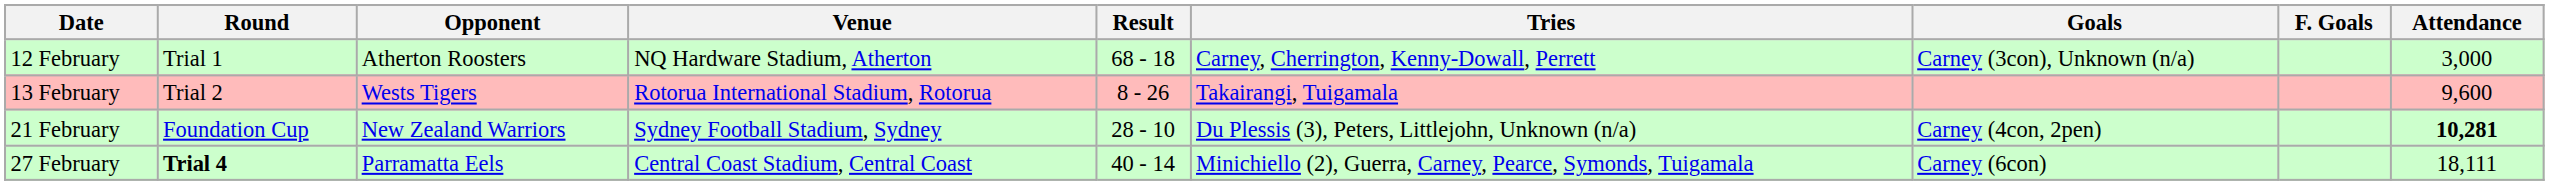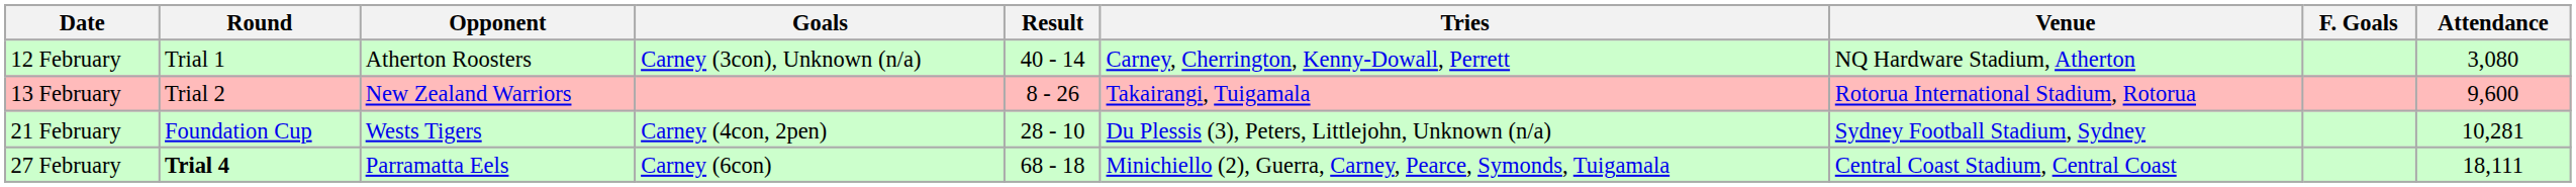columns swapped: Venue <-> Goals
12 February | Result: 68 - 18 -> 40 - 14
12 February | Attendance: 3,000 -> 3,080
13 February | Opponent: Wests Tigers -> New Zealand Warriors
21 February | Opponent: New Zealand Warriors -> Wests Tigers
21 February | Attendance: bold -> normal
27 February | Result: 40 - 14 -> 68 - 18
